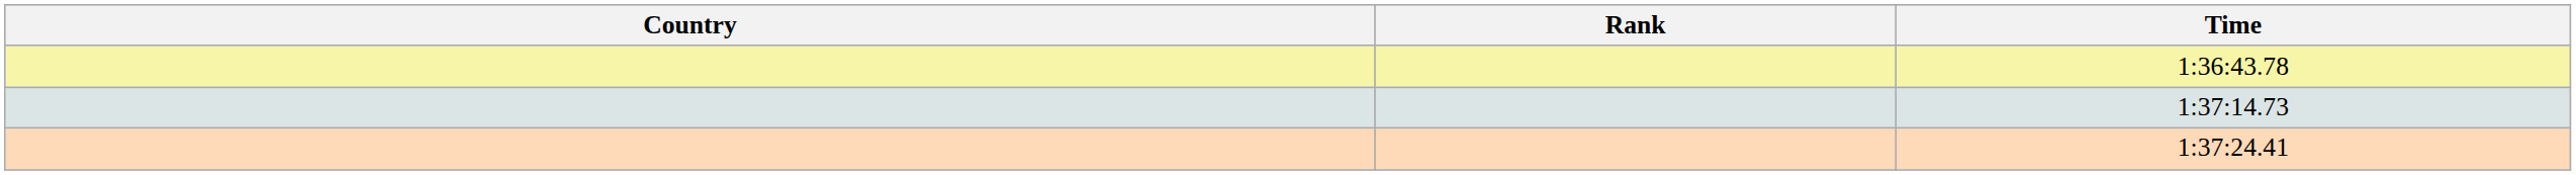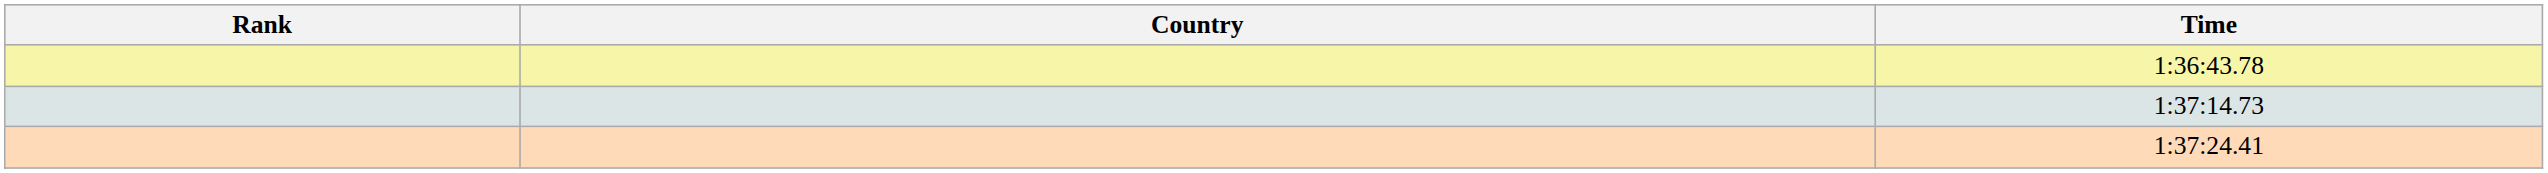columns swapped: Rank <-> Country
